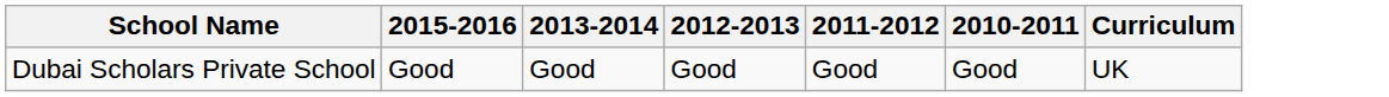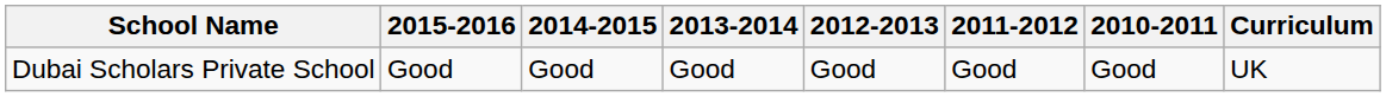+ column: 2014-2015 | Good
